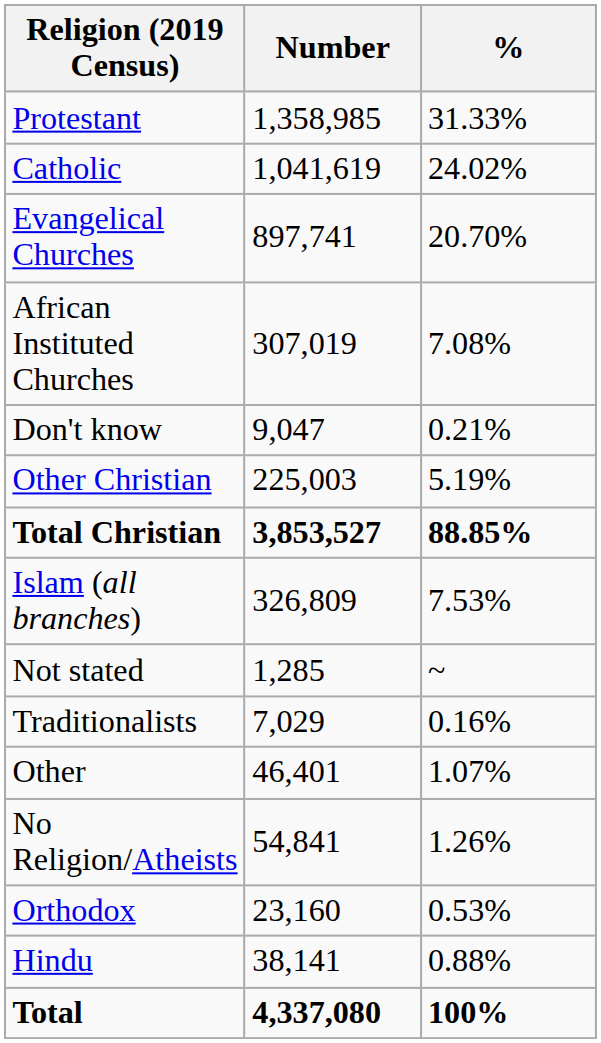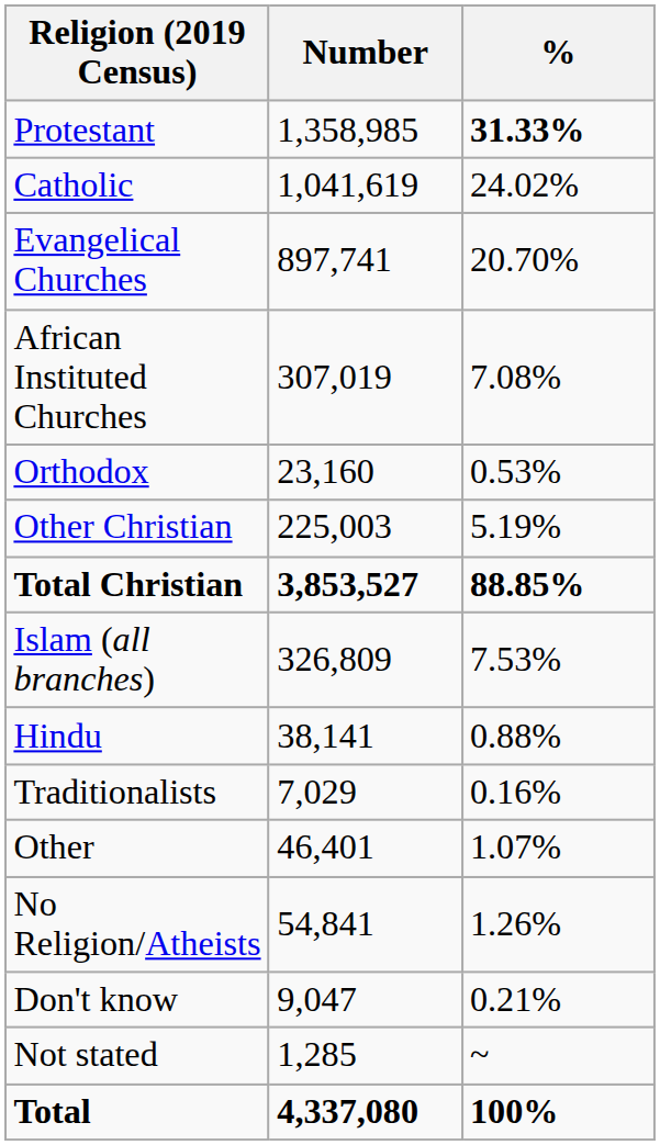Protestant | %: normal -> bold
rows swapped: Orthodox <-> Don't know
rows swapped: Hindu <-> Not stated
